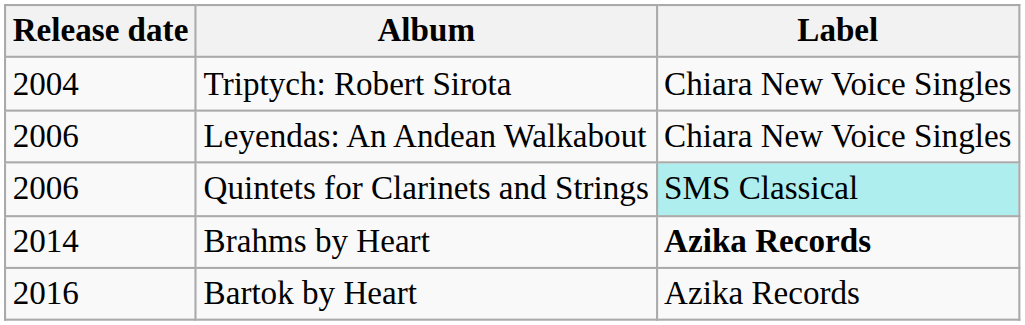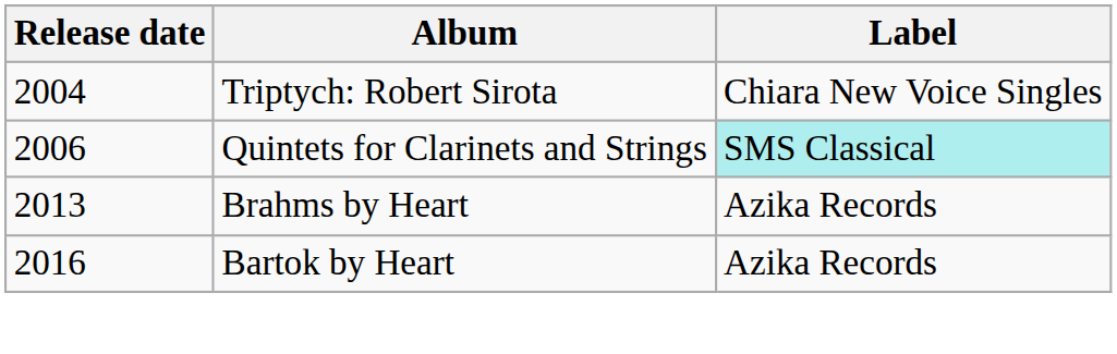- row: 2006 | Leyendas: An Andean Walkabout | Chiara New Voice Singles
Brahms by Heart | Release date: 2014 -> 2013
Brahms by Heart | Label: bold -> normal
